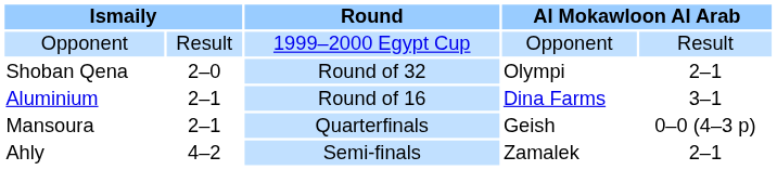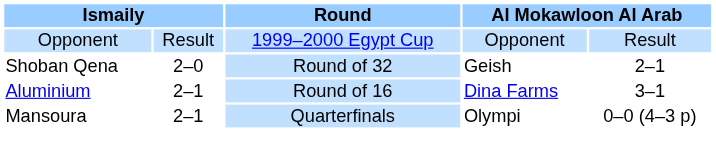Shoban Qena | column 4: Olympi -> Geish
Mansoura | column 4: Geish -> Olympi
- row: Ahly | 4–2 | Semi-finals | Zamalek | 2–1
